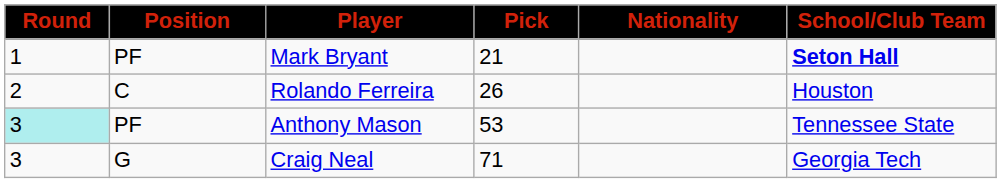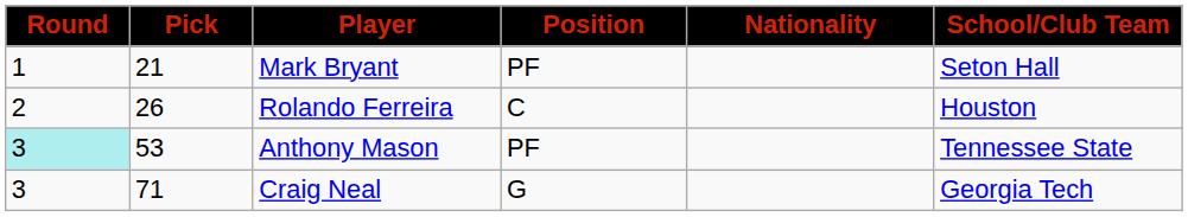columns swapped: Pick <-> Position
Mark Bryant | School/Club Team: bold -> normal
